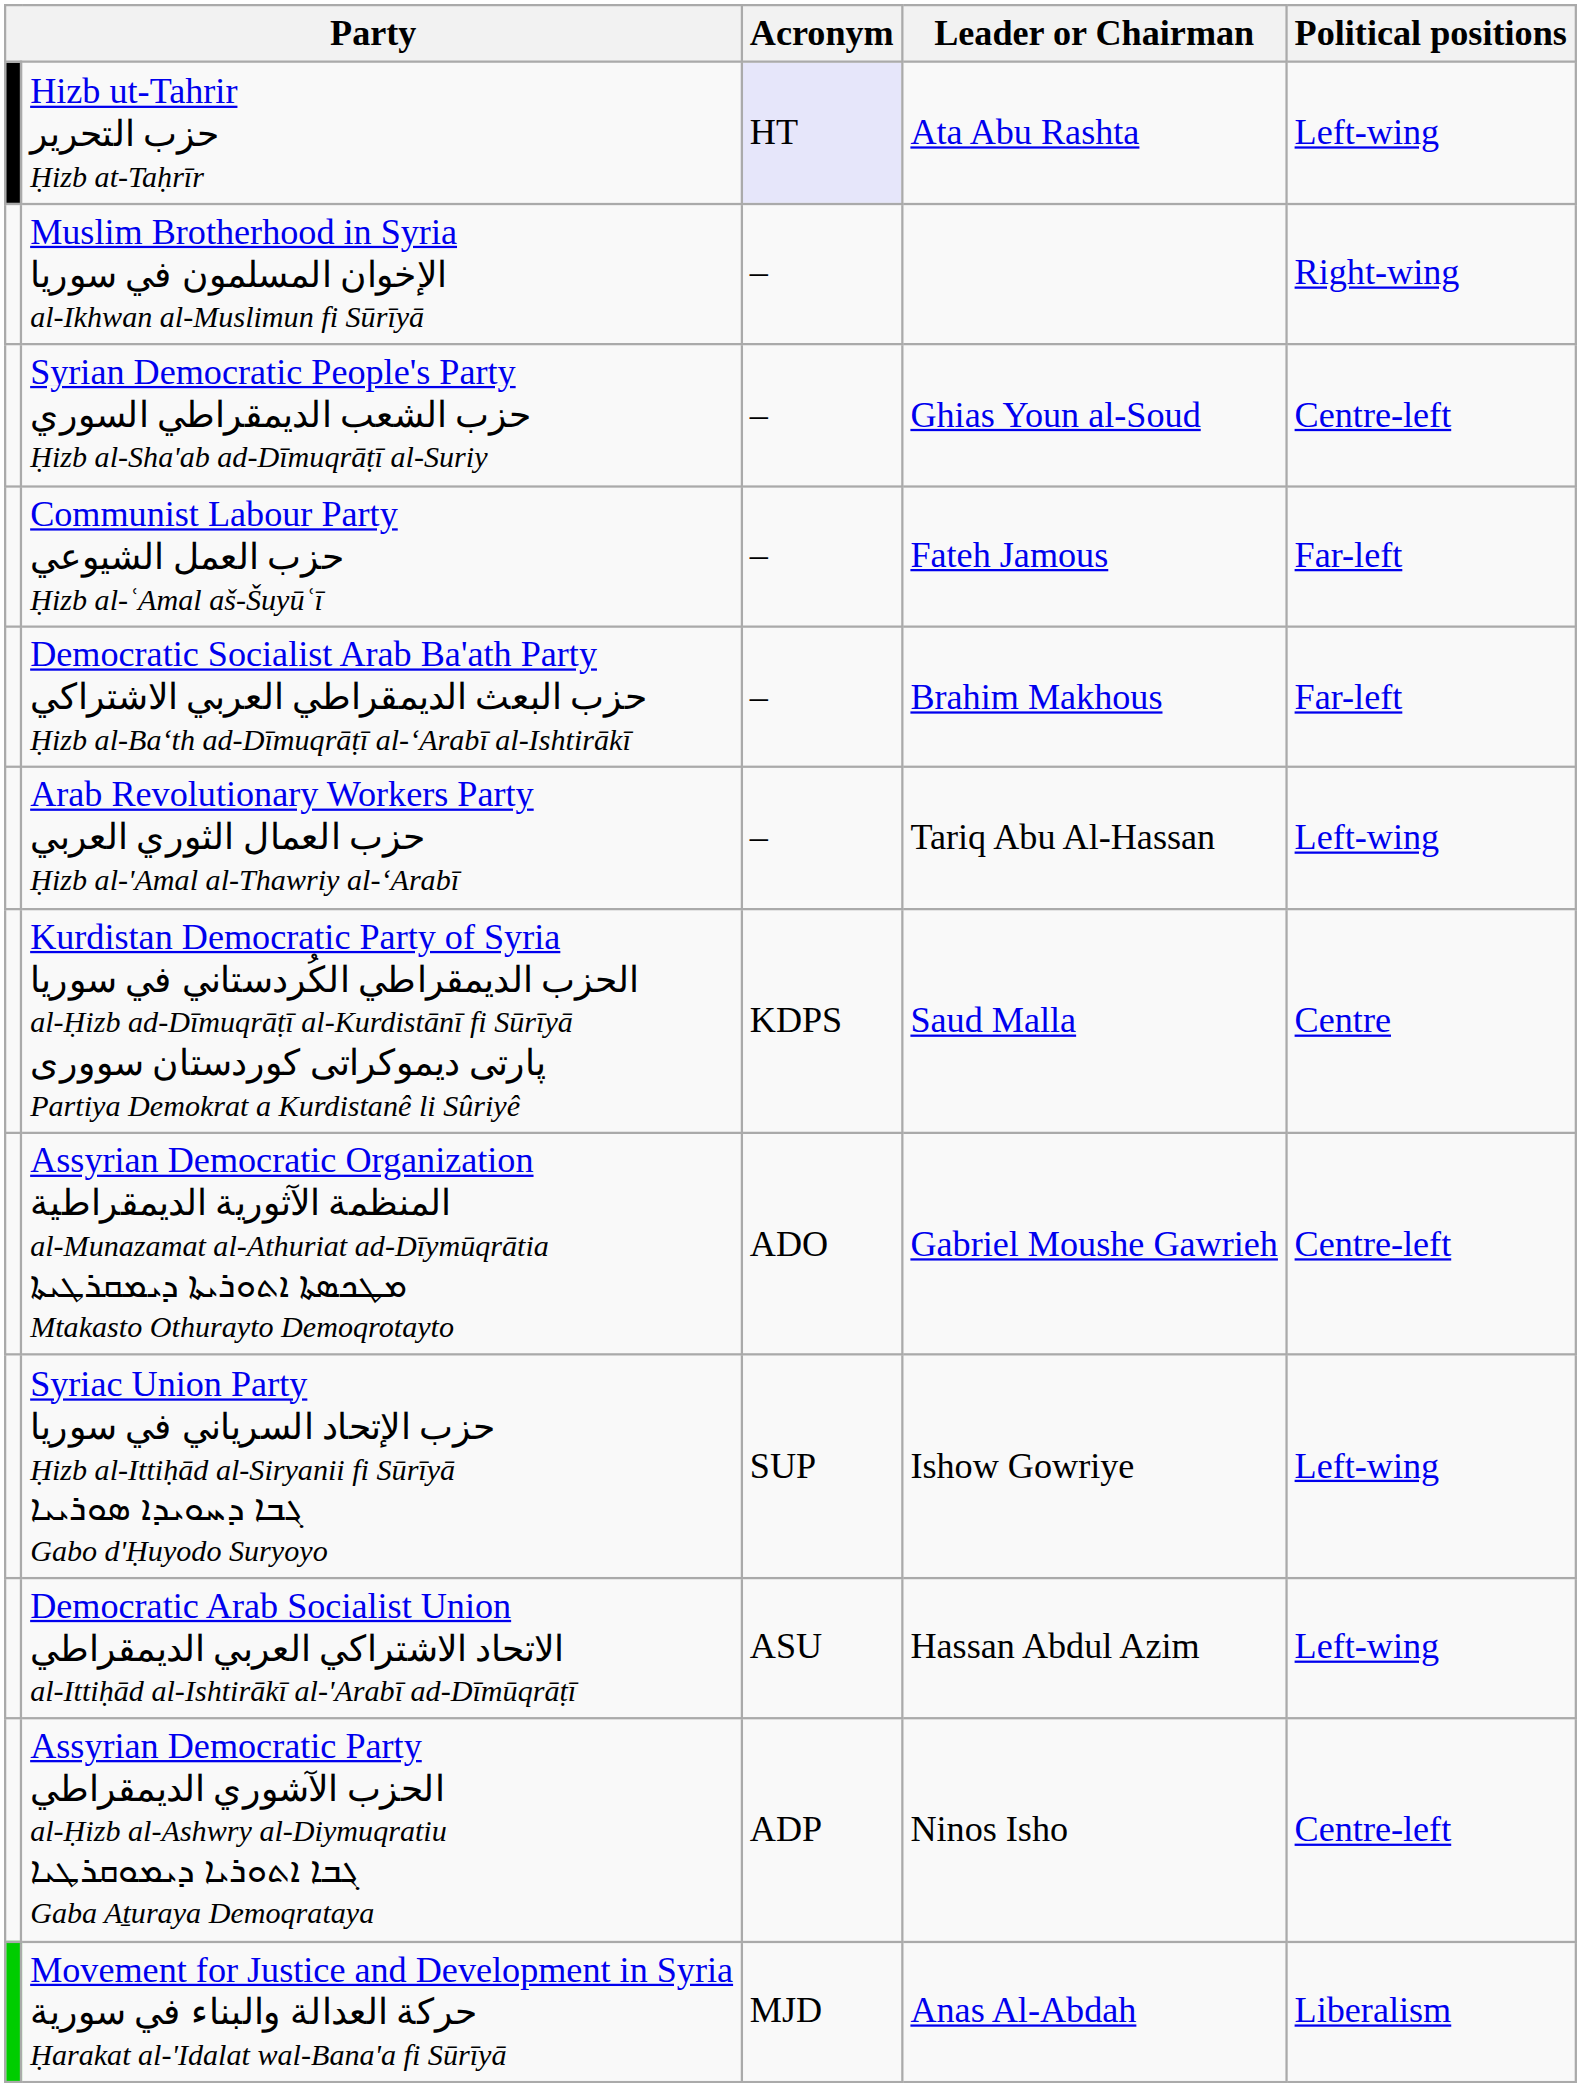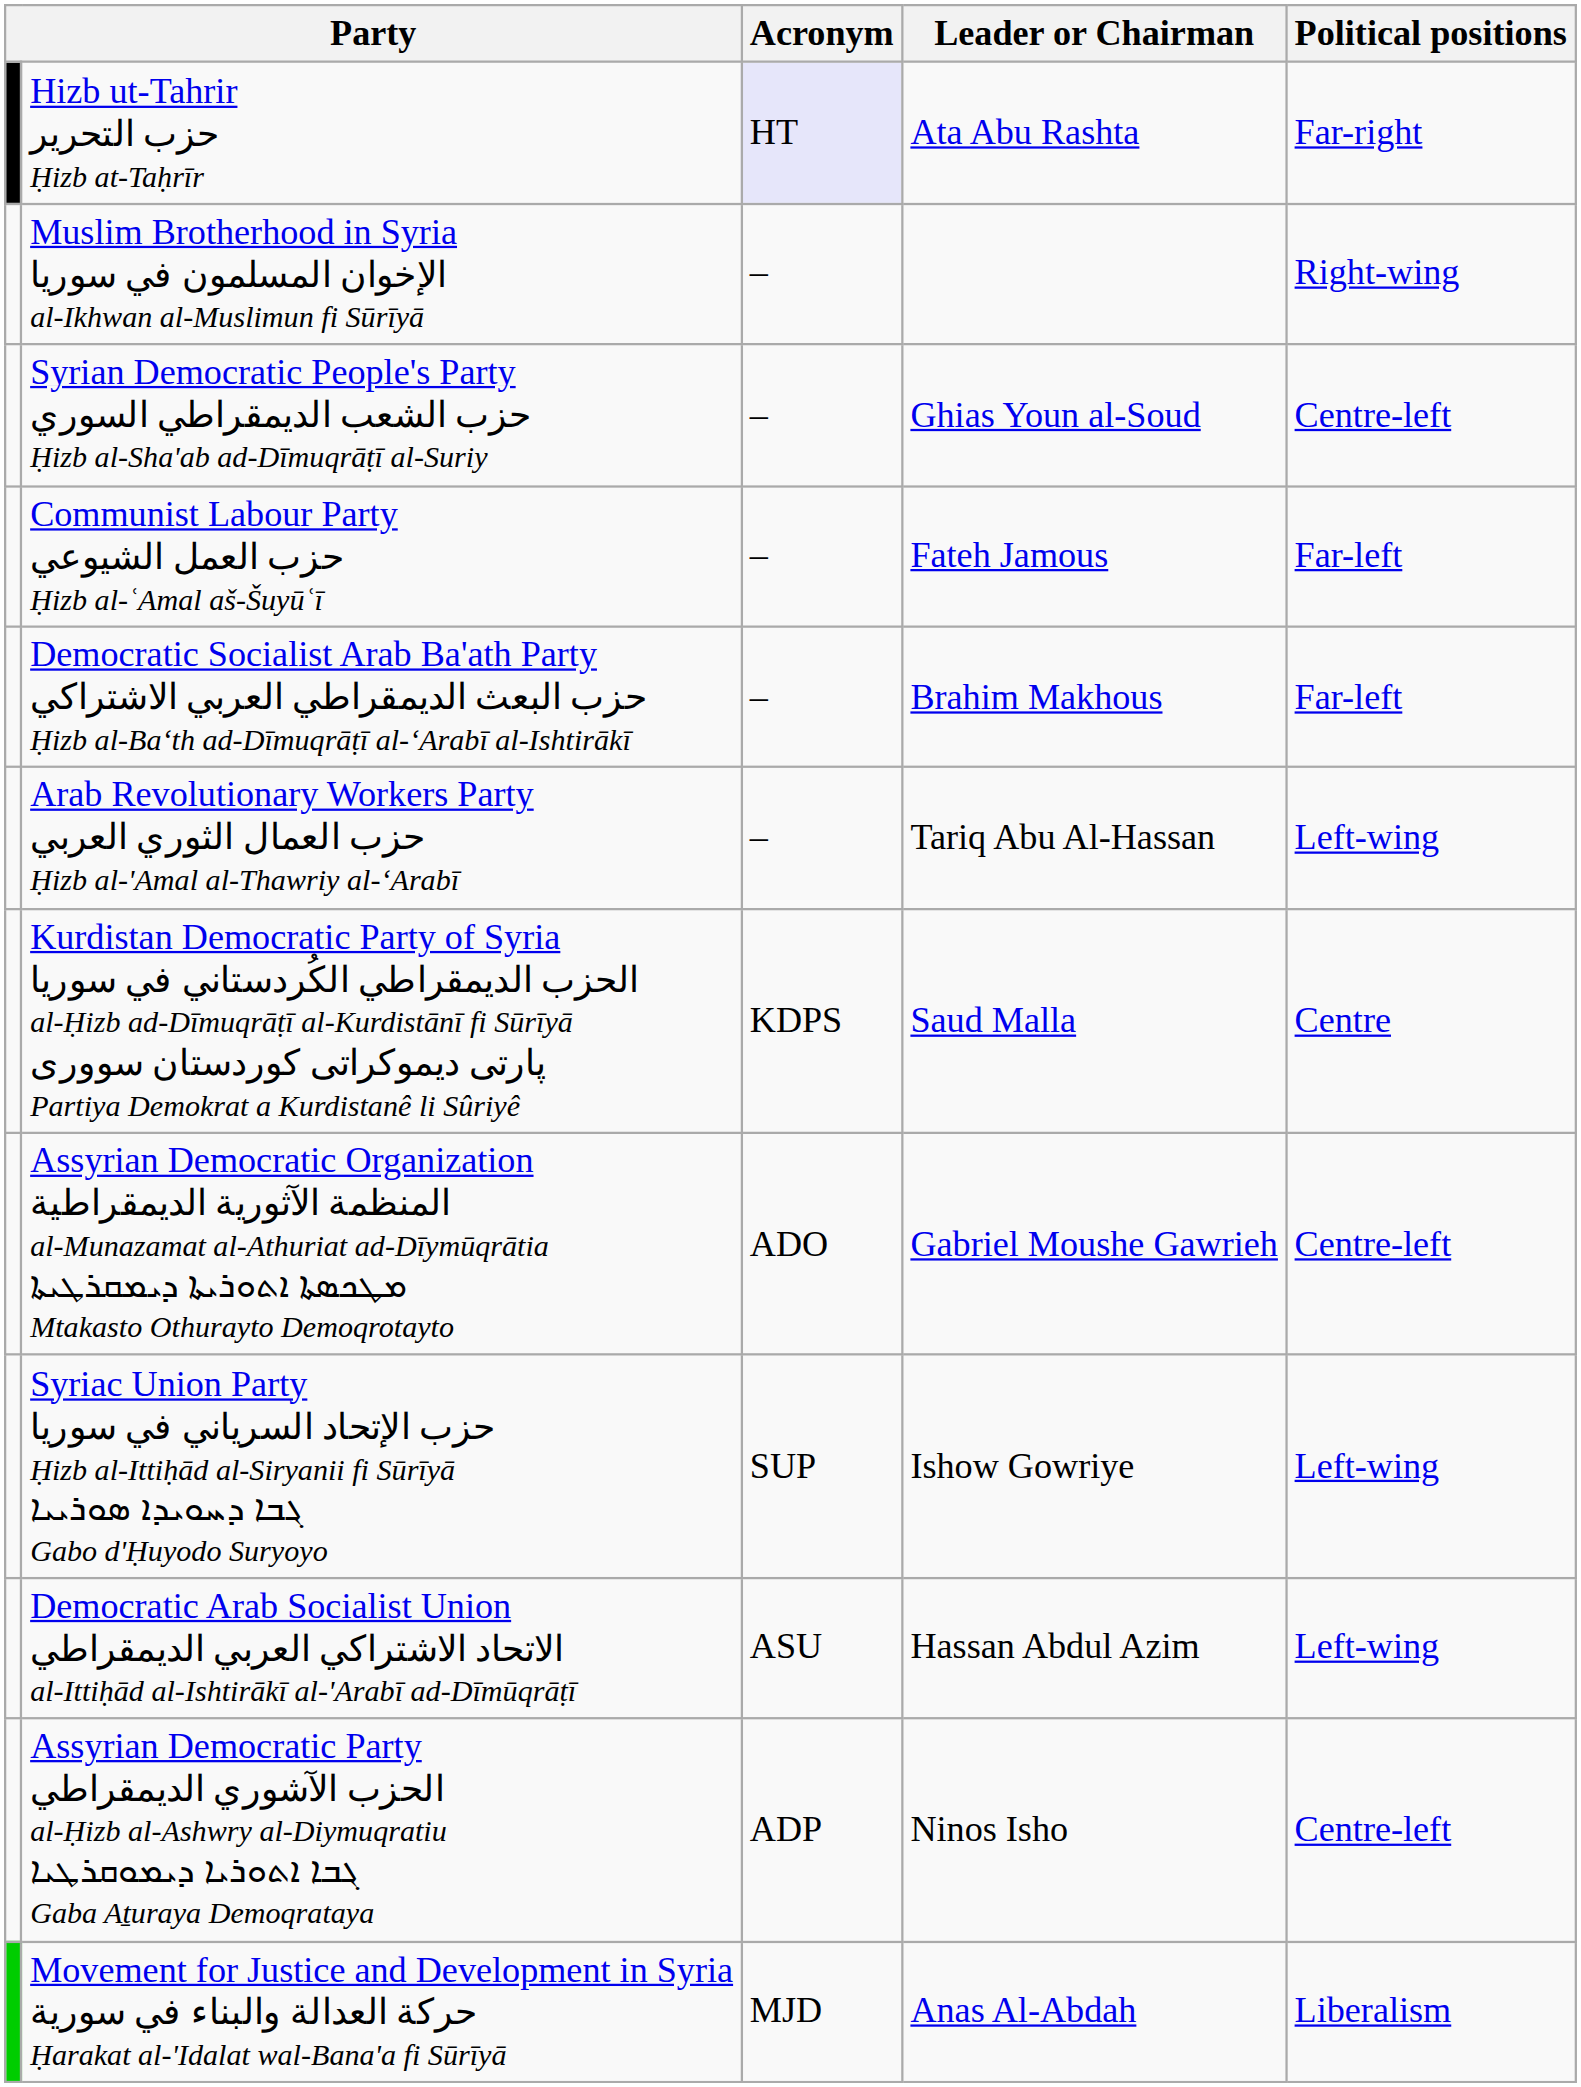Hizb ut-Tahrir حزب التحرير Ḥizb at-Taḥrīr | Political positions: Left-wing -> Far-right
